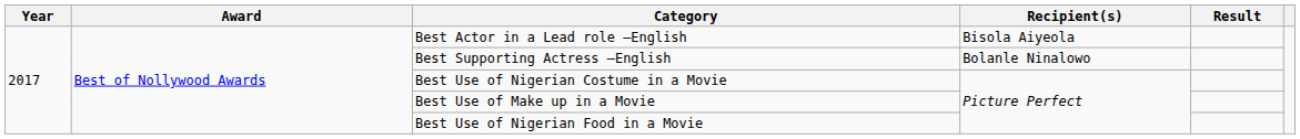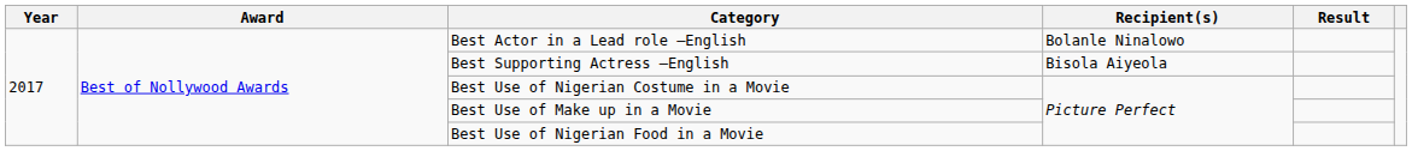Best Actor in a Lead role –English | Recipient(s): Bisola Aiyeola -> Bolanle Ninalowo
Best Supporting Actress –English | Recipient(s): Bolanle Ninalowo -> Bisola Aiyeola
